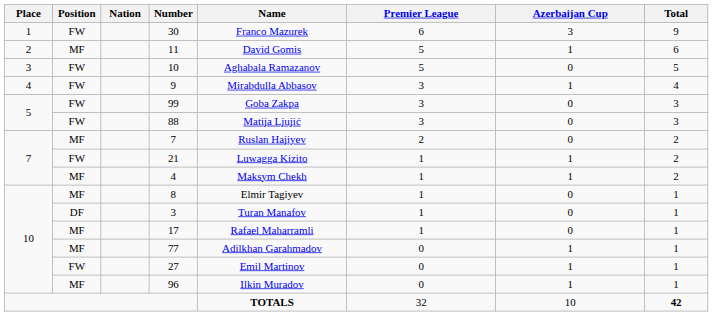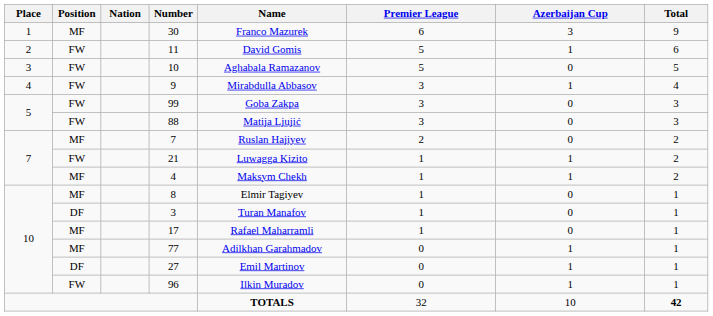30 | Position: FW -> MF
11 | Position: MF -> FW
27 | Position: FW -> DF
96 | Position: MF -> FW
